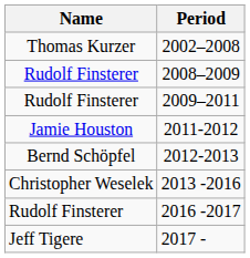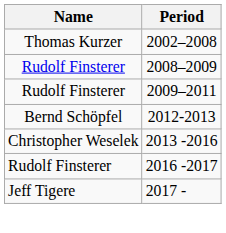- row: Jamie Houston | 2011-2012
